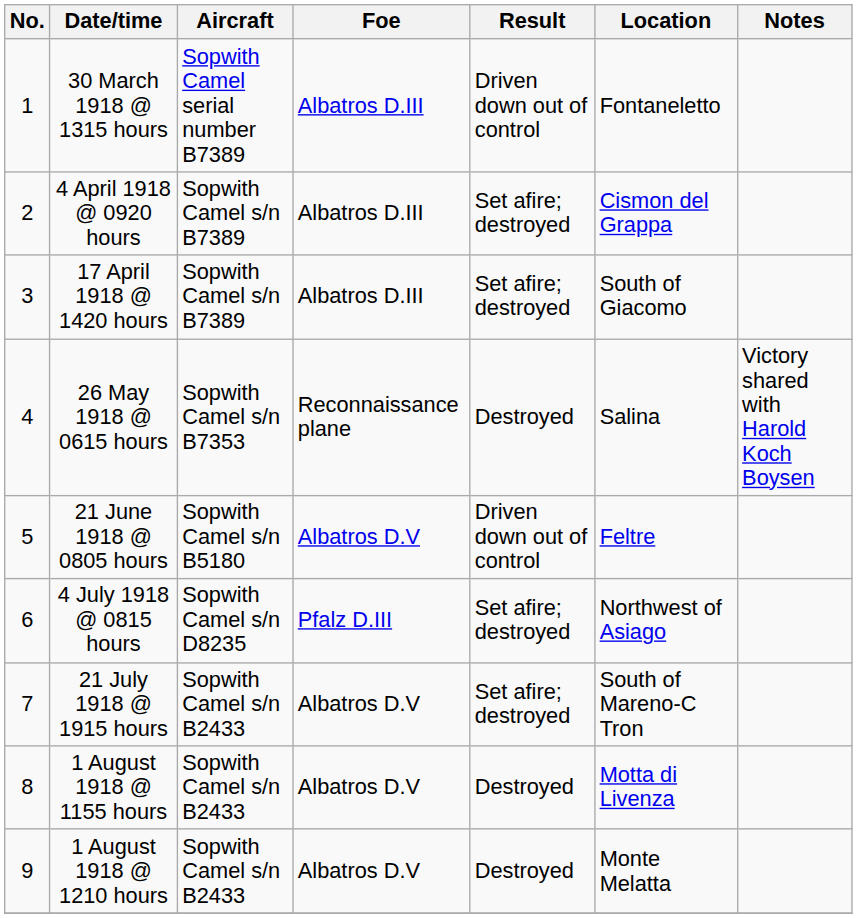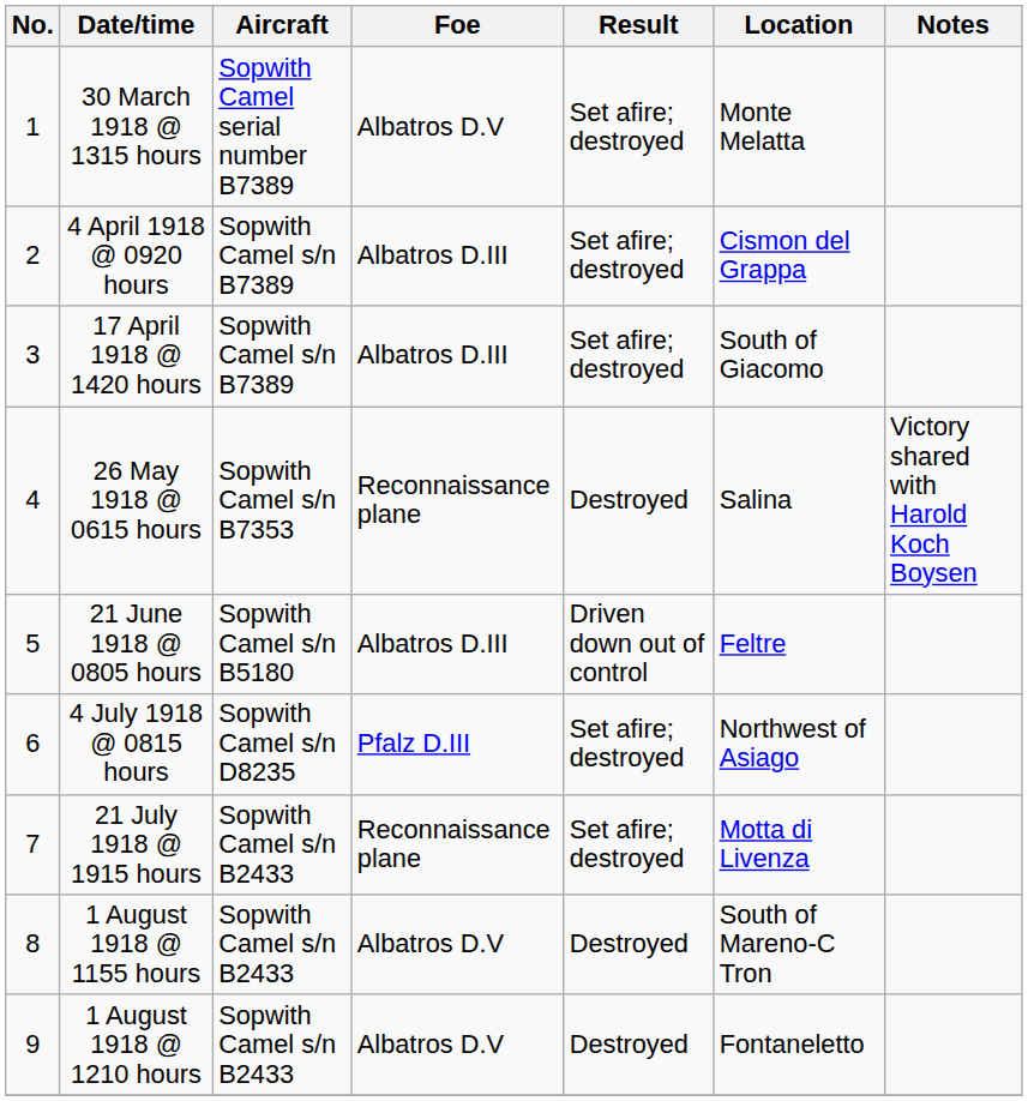30 March 1918 @ 1315 hours | Foe: Albatros D.III -> Albatros D.V
30 March 1918 @ 1315 hours | Result: Driven down out of control -> Set afire; destroyed
30 March 1918 @ 1315 hours | Location: Fontaneletto -> Monte Melatta
21 June 1918 @ 0805 hours | Foe: Albatros D.V -> Albatros D.III
21 July 1918 @ 1915 hours | Foe: Albatros D.V -> Reconnaissance plane
21 July 1918 @ 1915 hours | Location: South of Mareno-C Tron -> Motta di Livenza
1 August 1918 @ 1155 hours | Location: Motta di Livenza -> South of Mareno-C Tron
1 August 1918 @ 1210 hours | Location: Monte Melatta -> Fontaneletto
